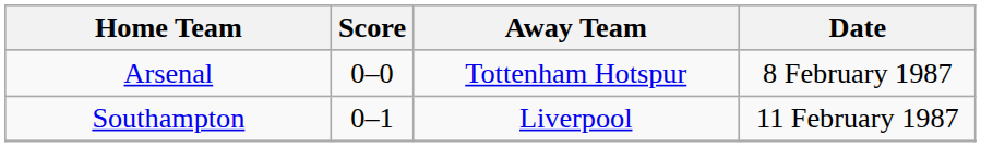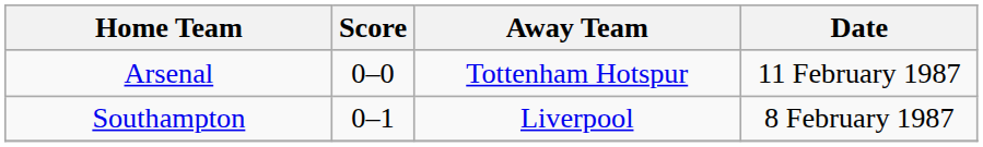Arsenal | Date: 8 February 1987 -> 11 February 1987
Southampton | Date: 11 February 1987 -> 8 February 1987
